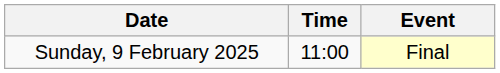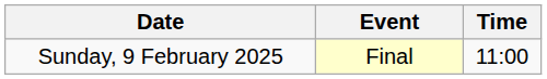columns swapped: Time <-> Event
